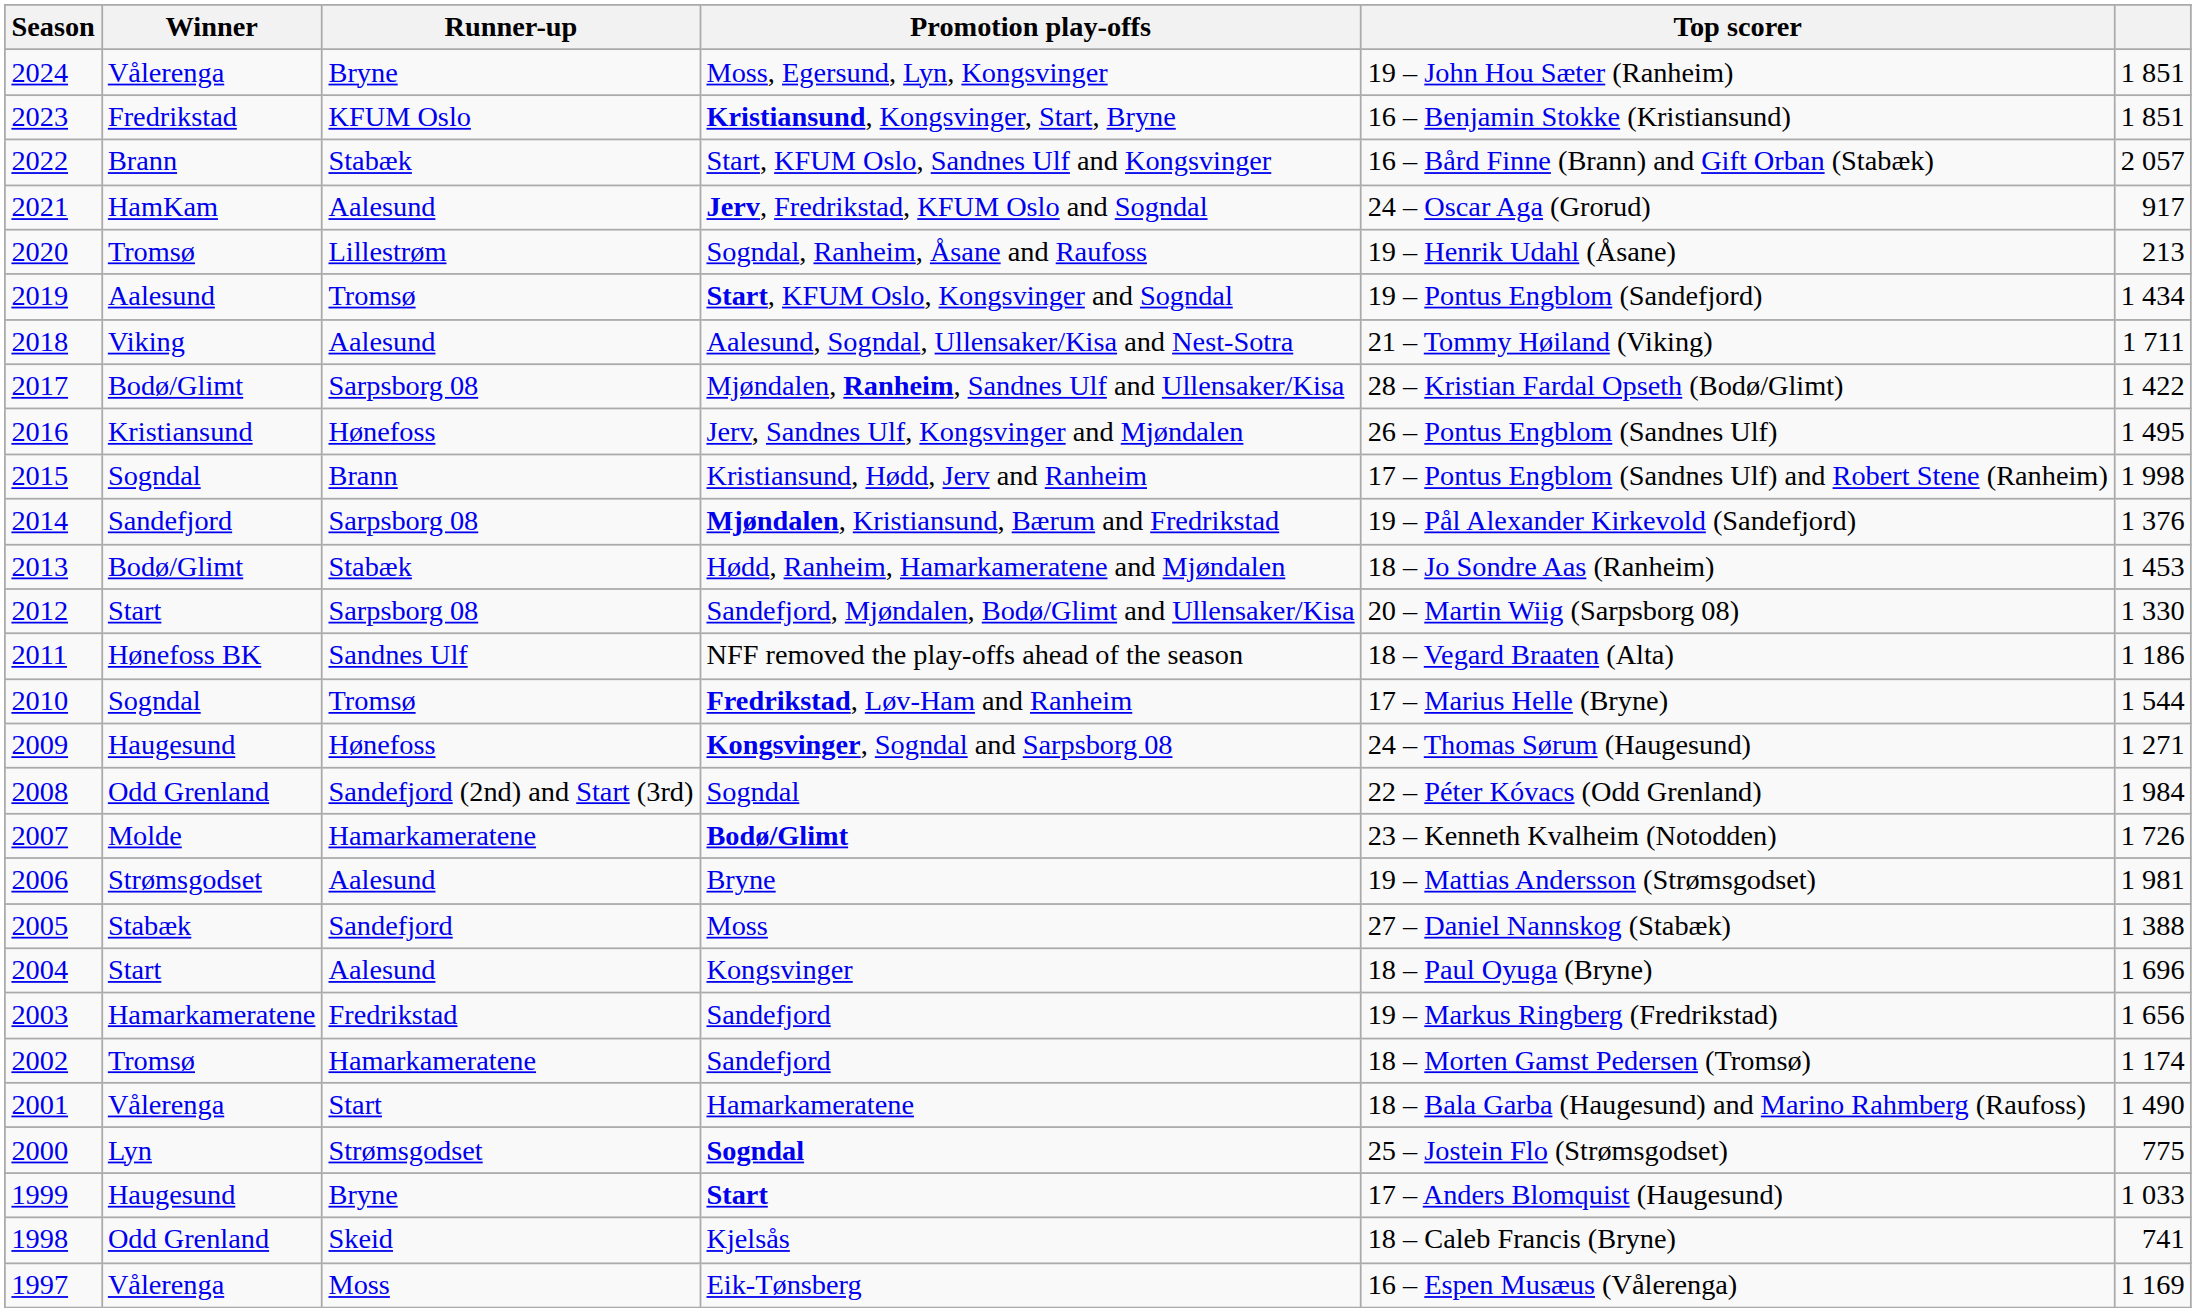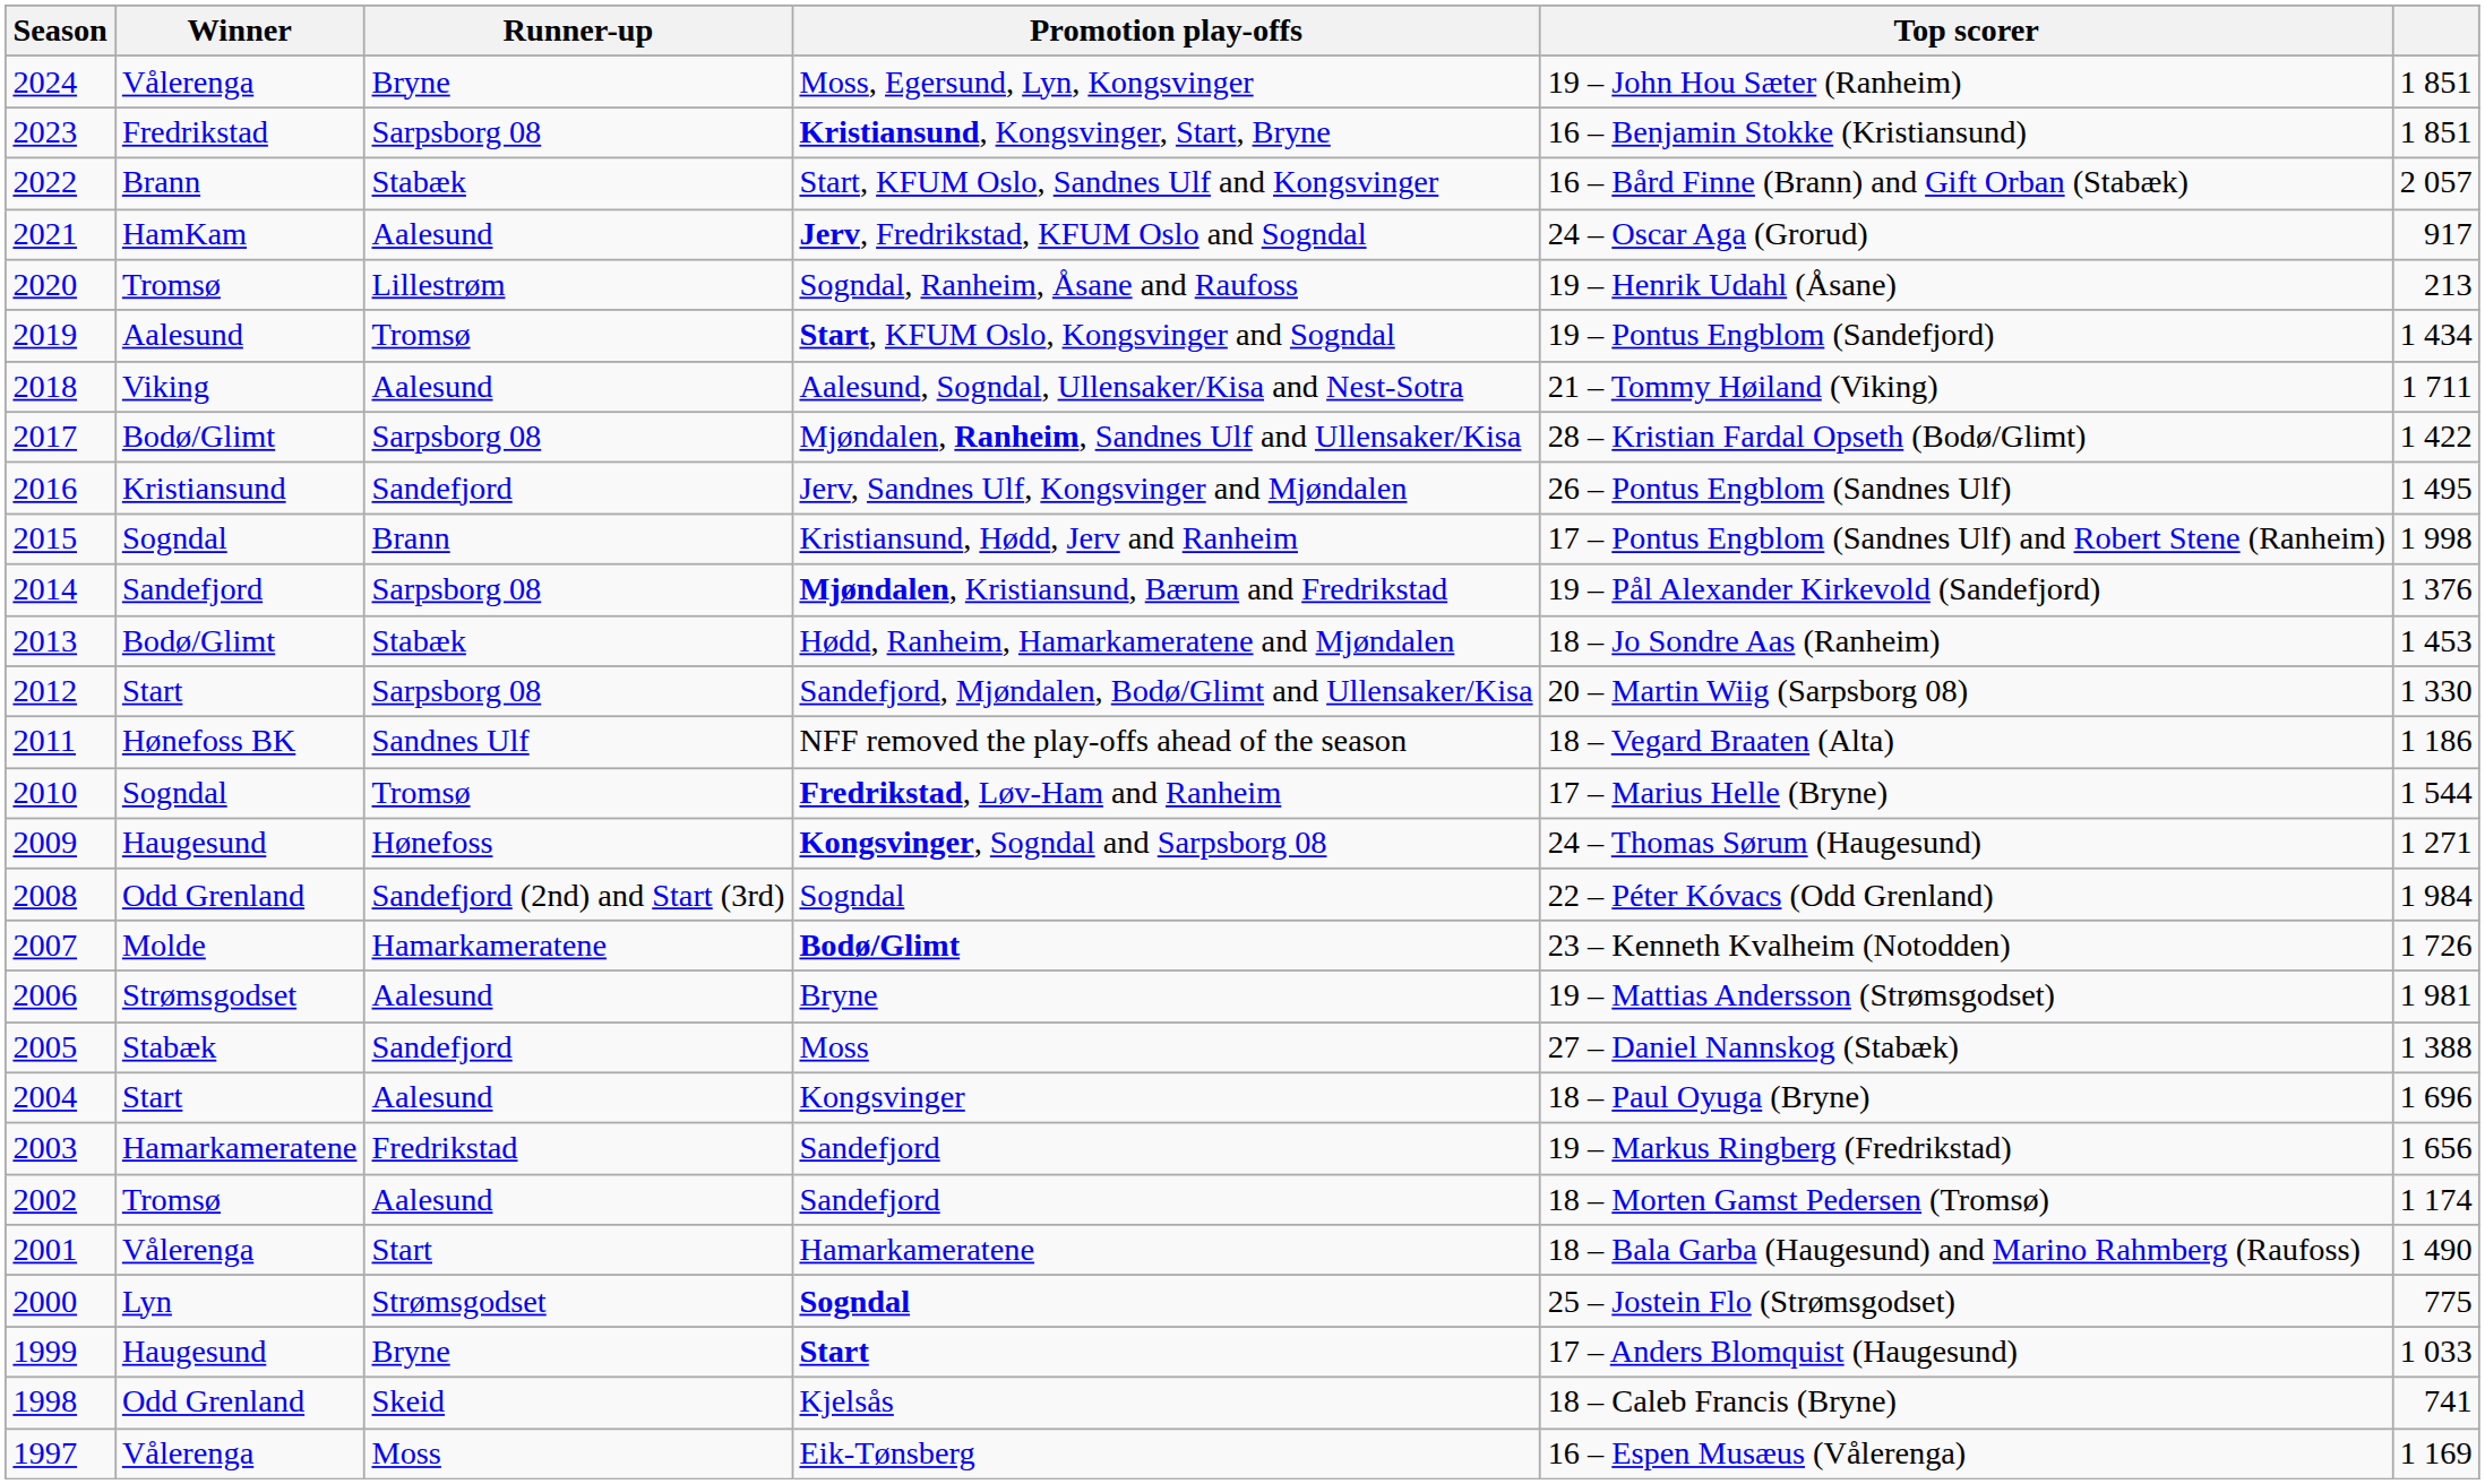Kristiansund, Kongsvinger, Start, Bryne | Runner-up: KFUM Oslo -> Sarpsborg 08
Jerv, Sandnes Ulf, Kongsvinger and Mjøndalen | Runner-up: Hønefoss -> Sandefjord
2002 / Sandefjord | Runner-up: Hamarkameratene -> Aalesund
